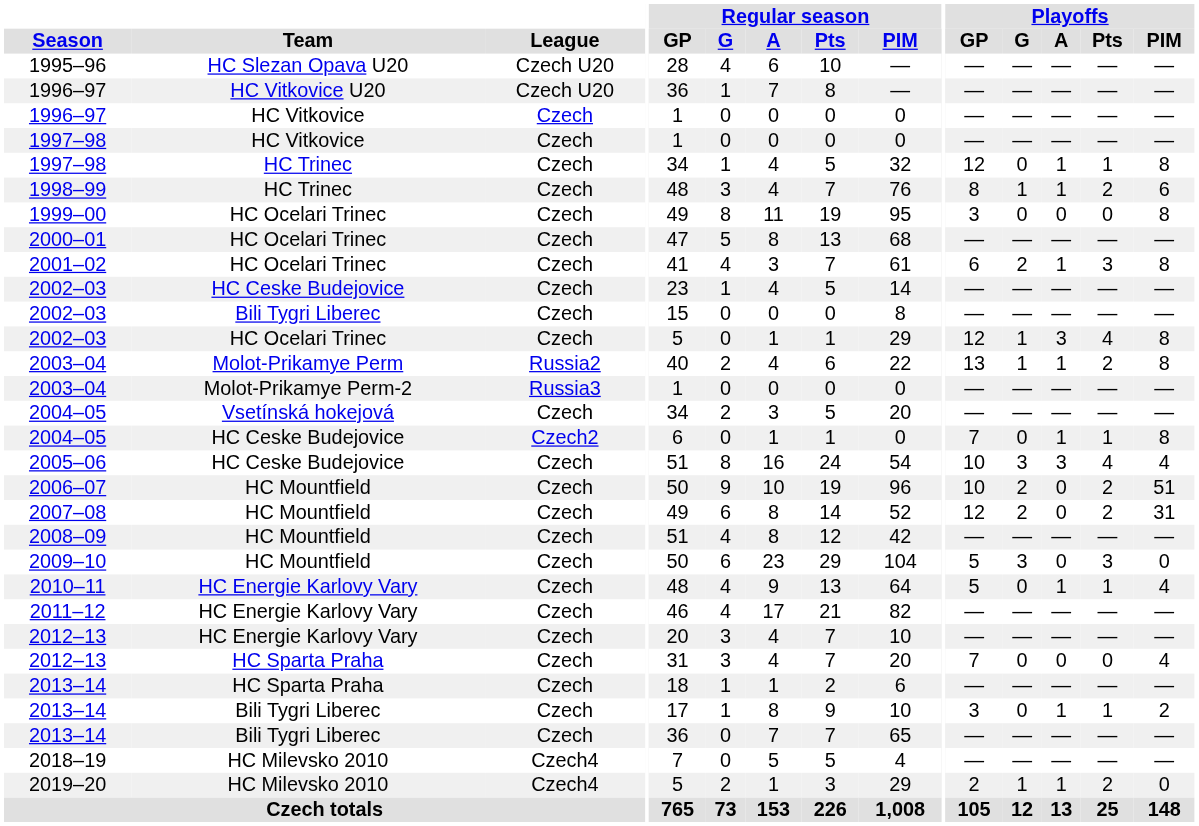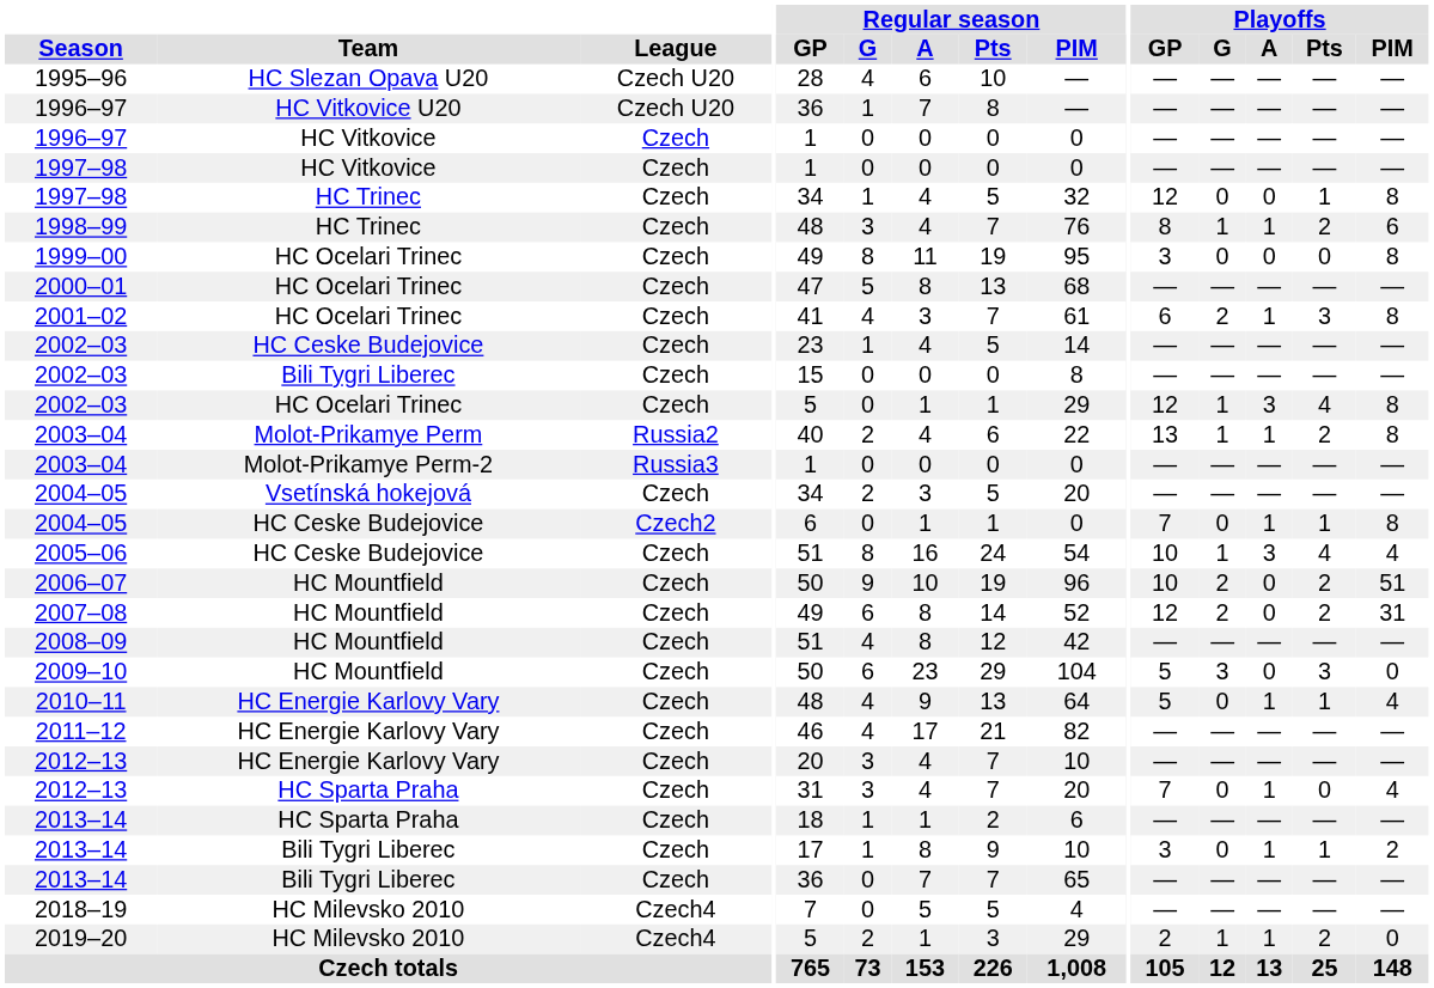1997–98 / HC Trinec | Playoffs / A: 1 -> 0
2005–06 | Playoffs / G: 3 -> 1
2012–13 / HC Sparta Praha | Playoffs / A: 0 -> 1
